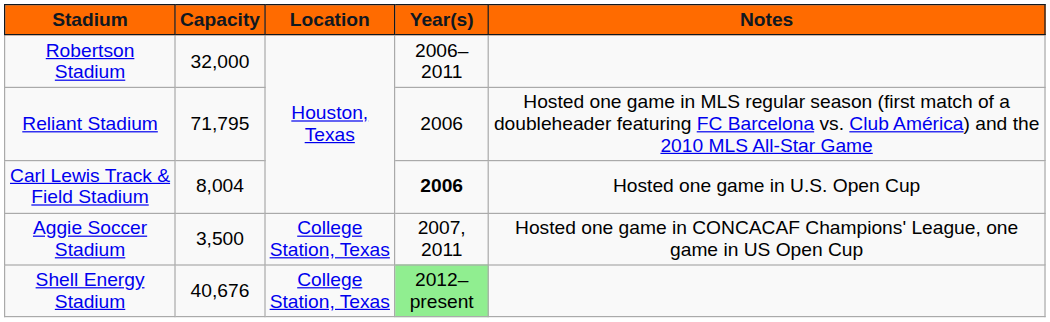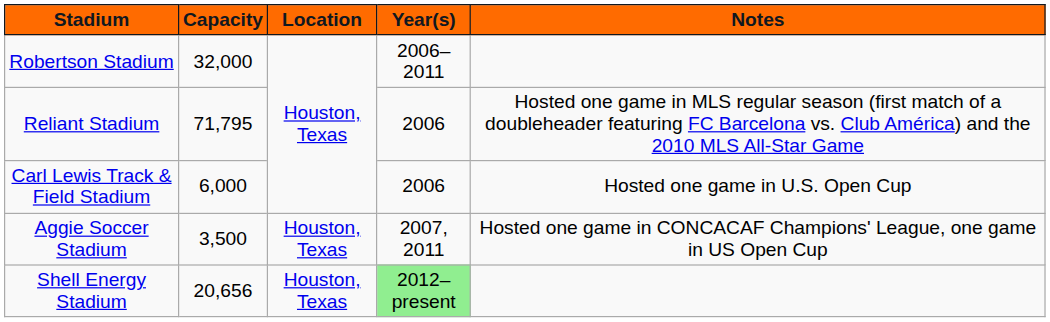Carl Lewis Track & Field Stadium | Capacity: 8,004 -> 6,000
Carl Lewis Track & Field Stadium | Year(s): bold -> normal
Aggie Soccer Stadium | Location: College Station, Texas -> Houston, Texas
Shell Energy Stadium | Capacity: 40,676 -> 20,656
Shell Energy Stadium | Location: College Station, Texas -> Houston, Texas
